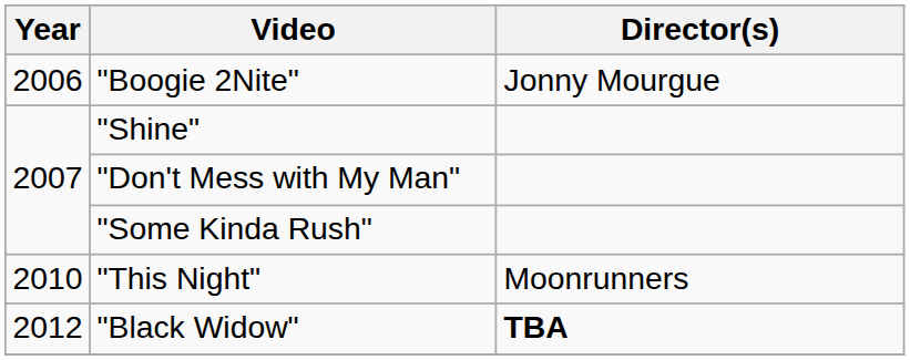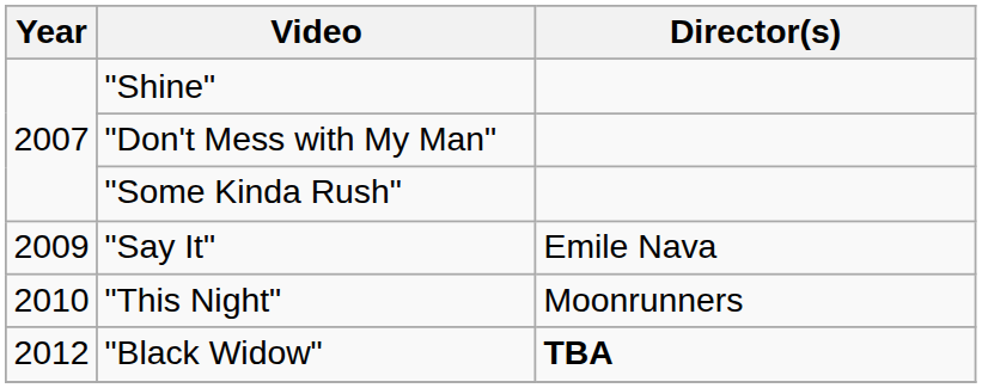- row: 2006 | "Boogie 2Nite" | Jonny Mourgue
+ row: 2009 | "Say It" | Emile Nava
